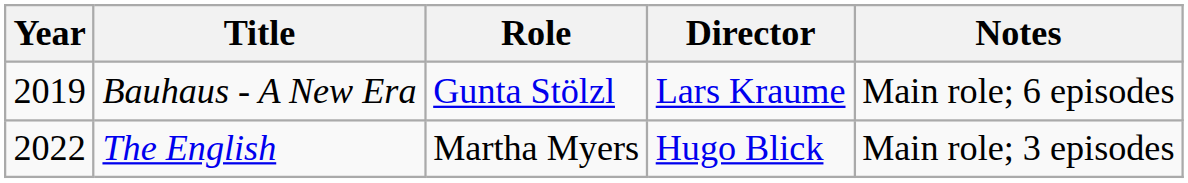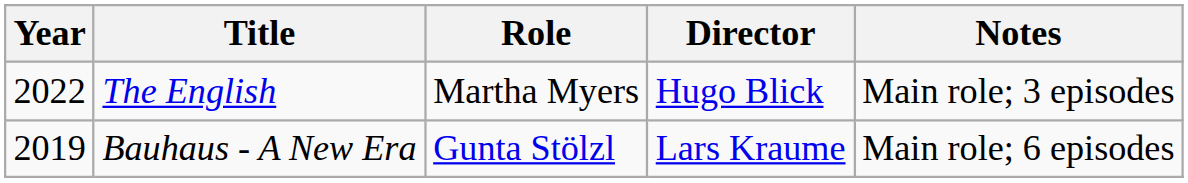rows swapped: Bauhaus - A New Era <-> The English
